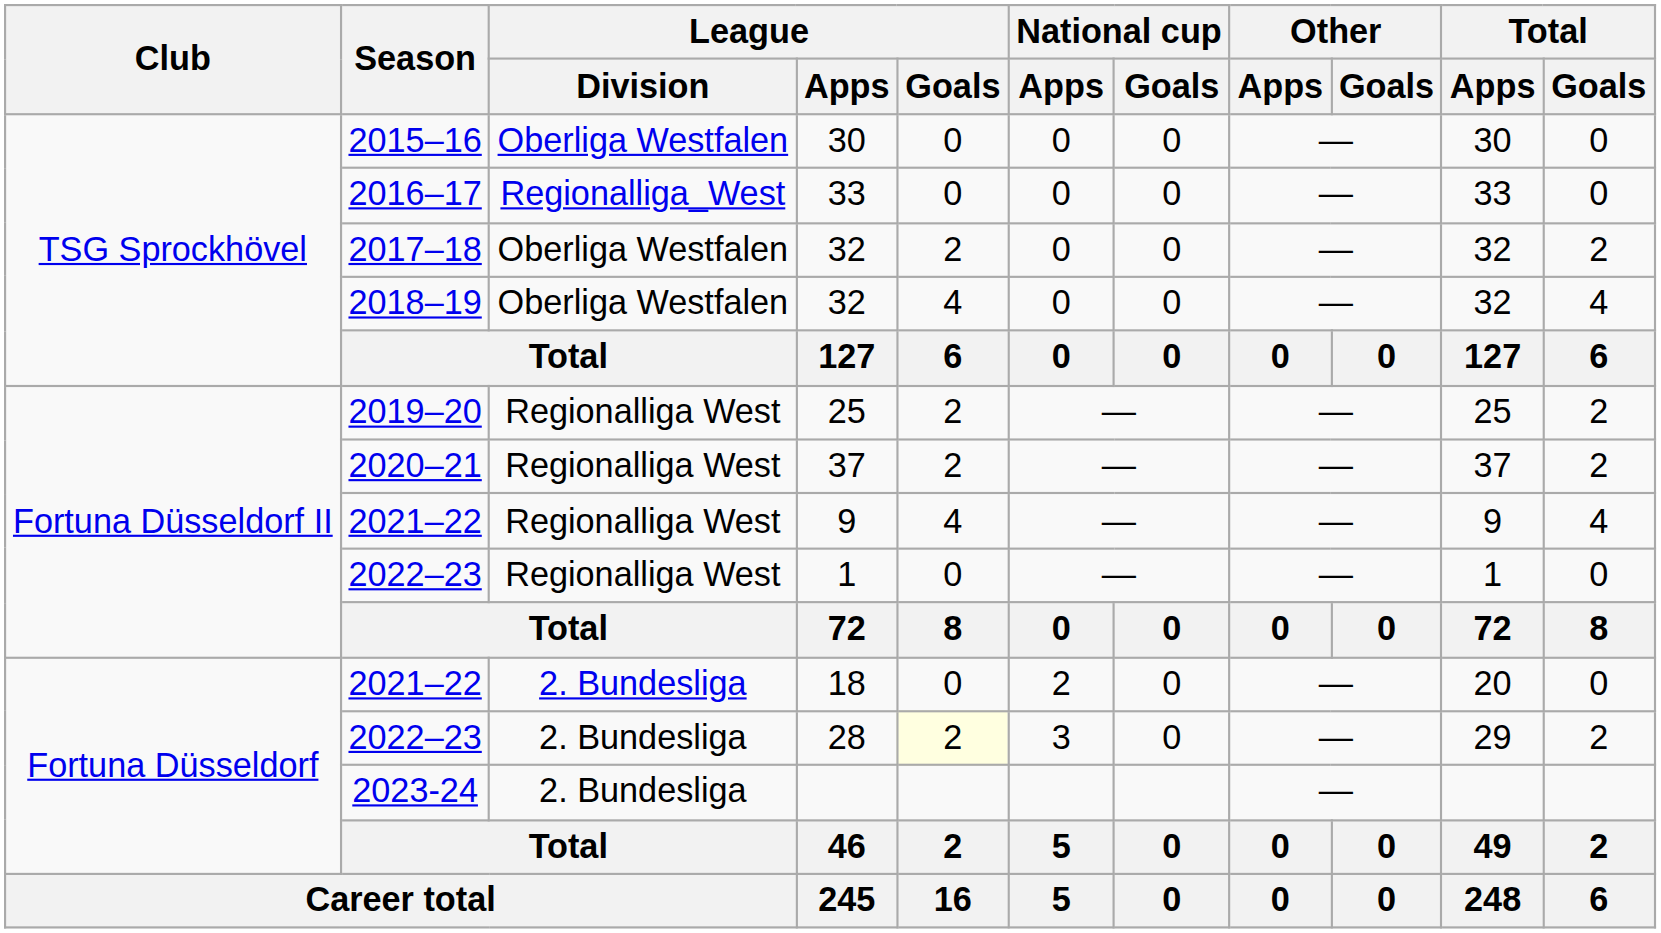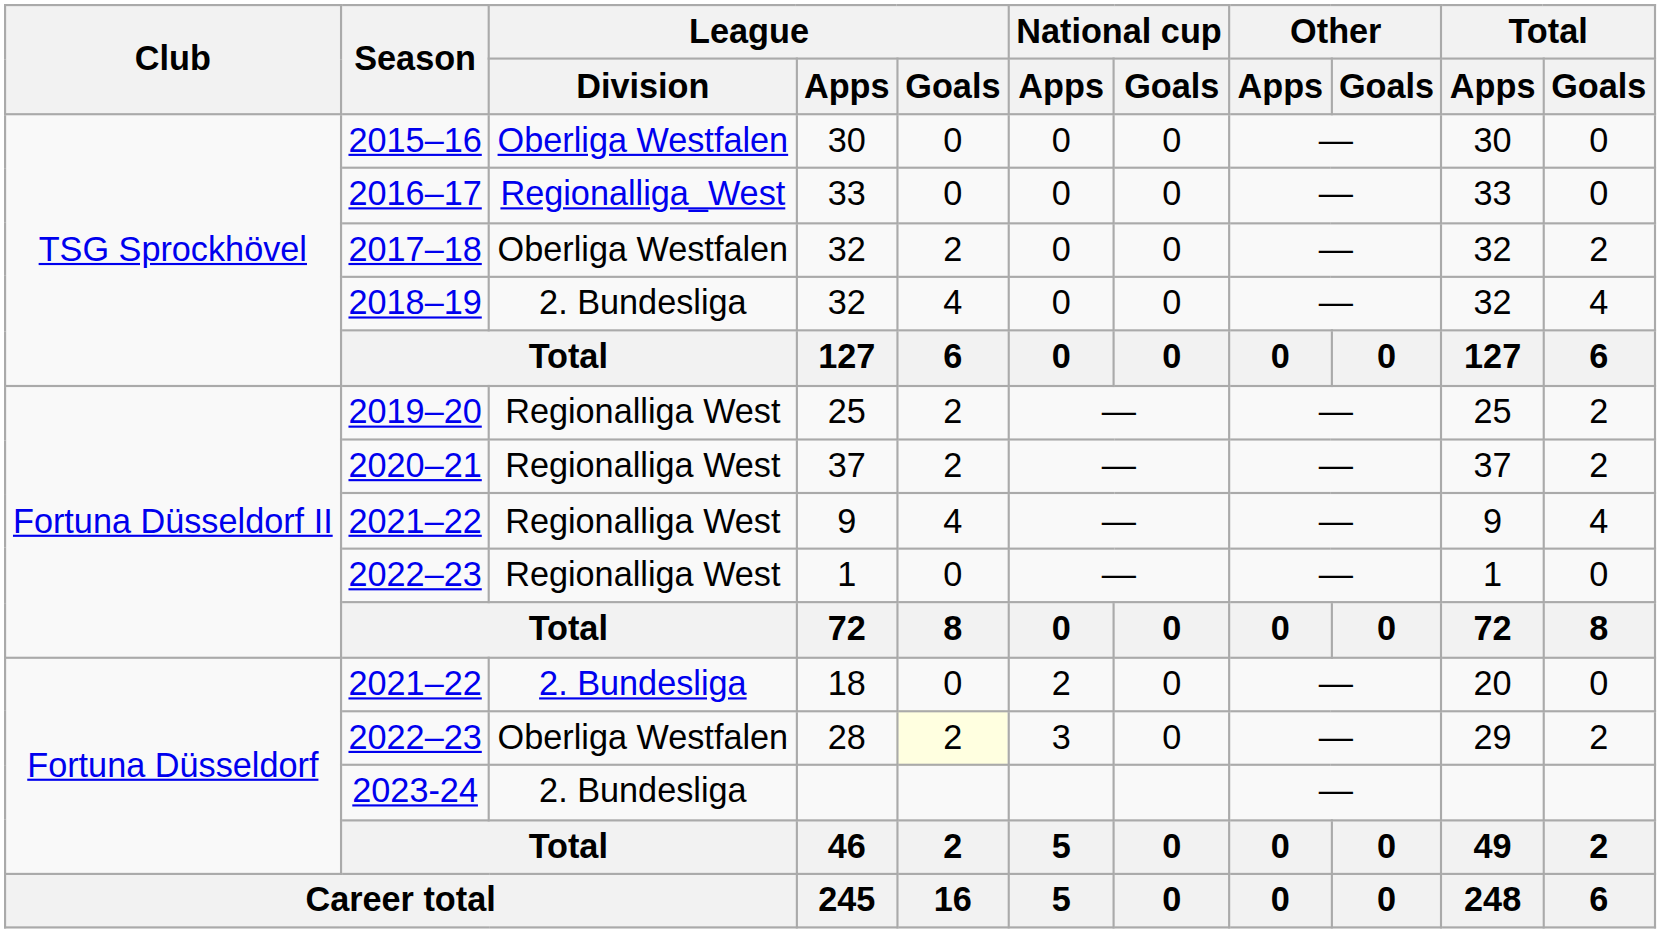2018–19 / 32 | League / Division: Oberliga Westfalen -> 2. Bundesliga
28 | League / Division: 2. Bundesliga -> Oberliga Westfalen
